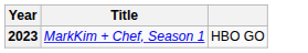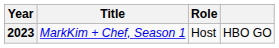+ column: Role | Host
